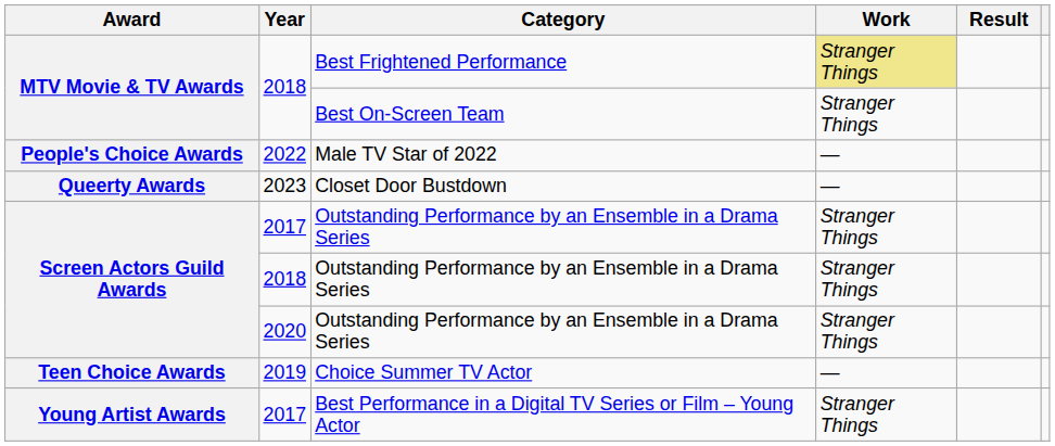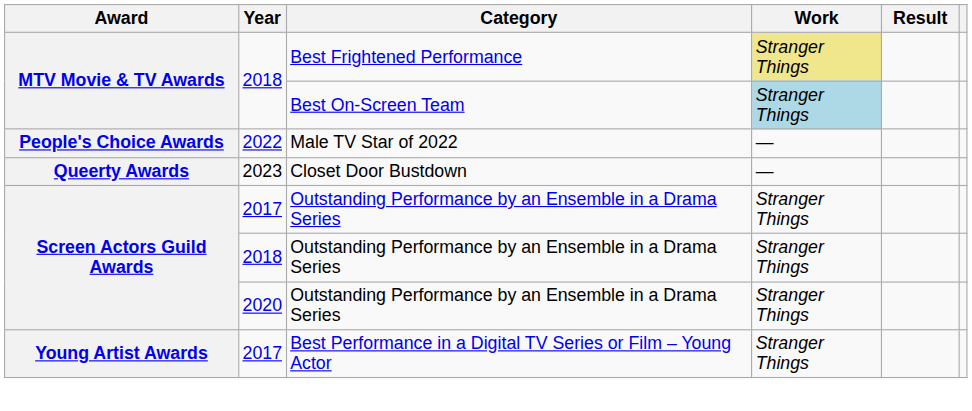Best On-Screen Team | Work: no background -> lightblue background
- row: Teen Choice Awards | 2019 | Choice Summer TV Actor | —
